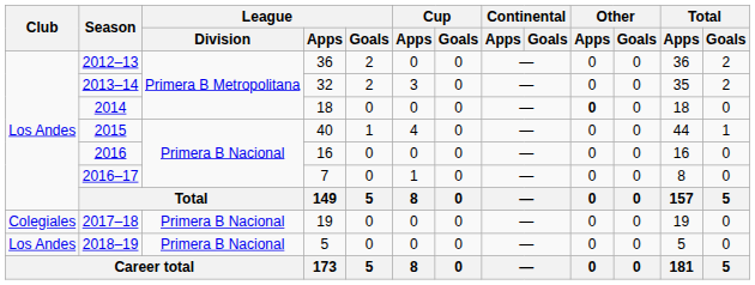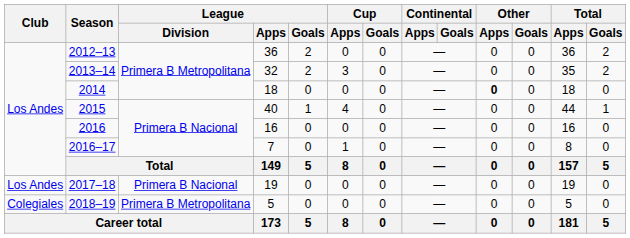2017–18 | Club: Colegiales -> Los Andes
2018–19 | Club: Los Andes -> Colegiales
2018–19 | League / Division: Primera B Nacional -> Primera B Metropolitana
